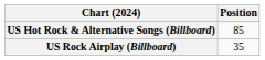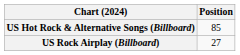US Rock Airplay (Billboard) | Position: 35 -> 27
